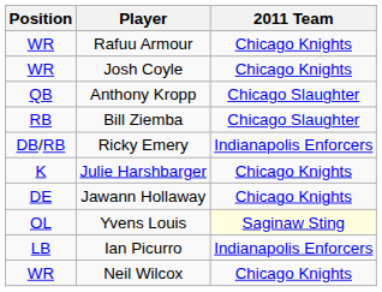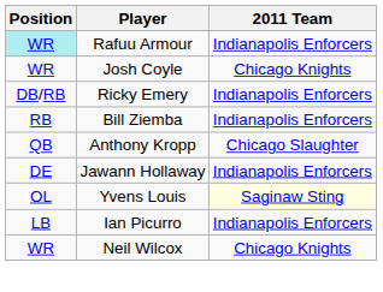Rafuu Armour | Position: no background -> paleturquoise background
Rafuu Armour | 2011 Team: Chicago Knights -> Indianapolis Enforcers
rows swapped: Anthony Kropp <-> Ricky Emery
Bill Ziemba | 2011 Team: Chicago Slaughter -> Indianapolis Enforcers
- row: K | Julie Harshbarger | Chicago Knights
Jawann Hollaway | 2011 Team: Chicago Knights -> Indianapolis Enforcers
